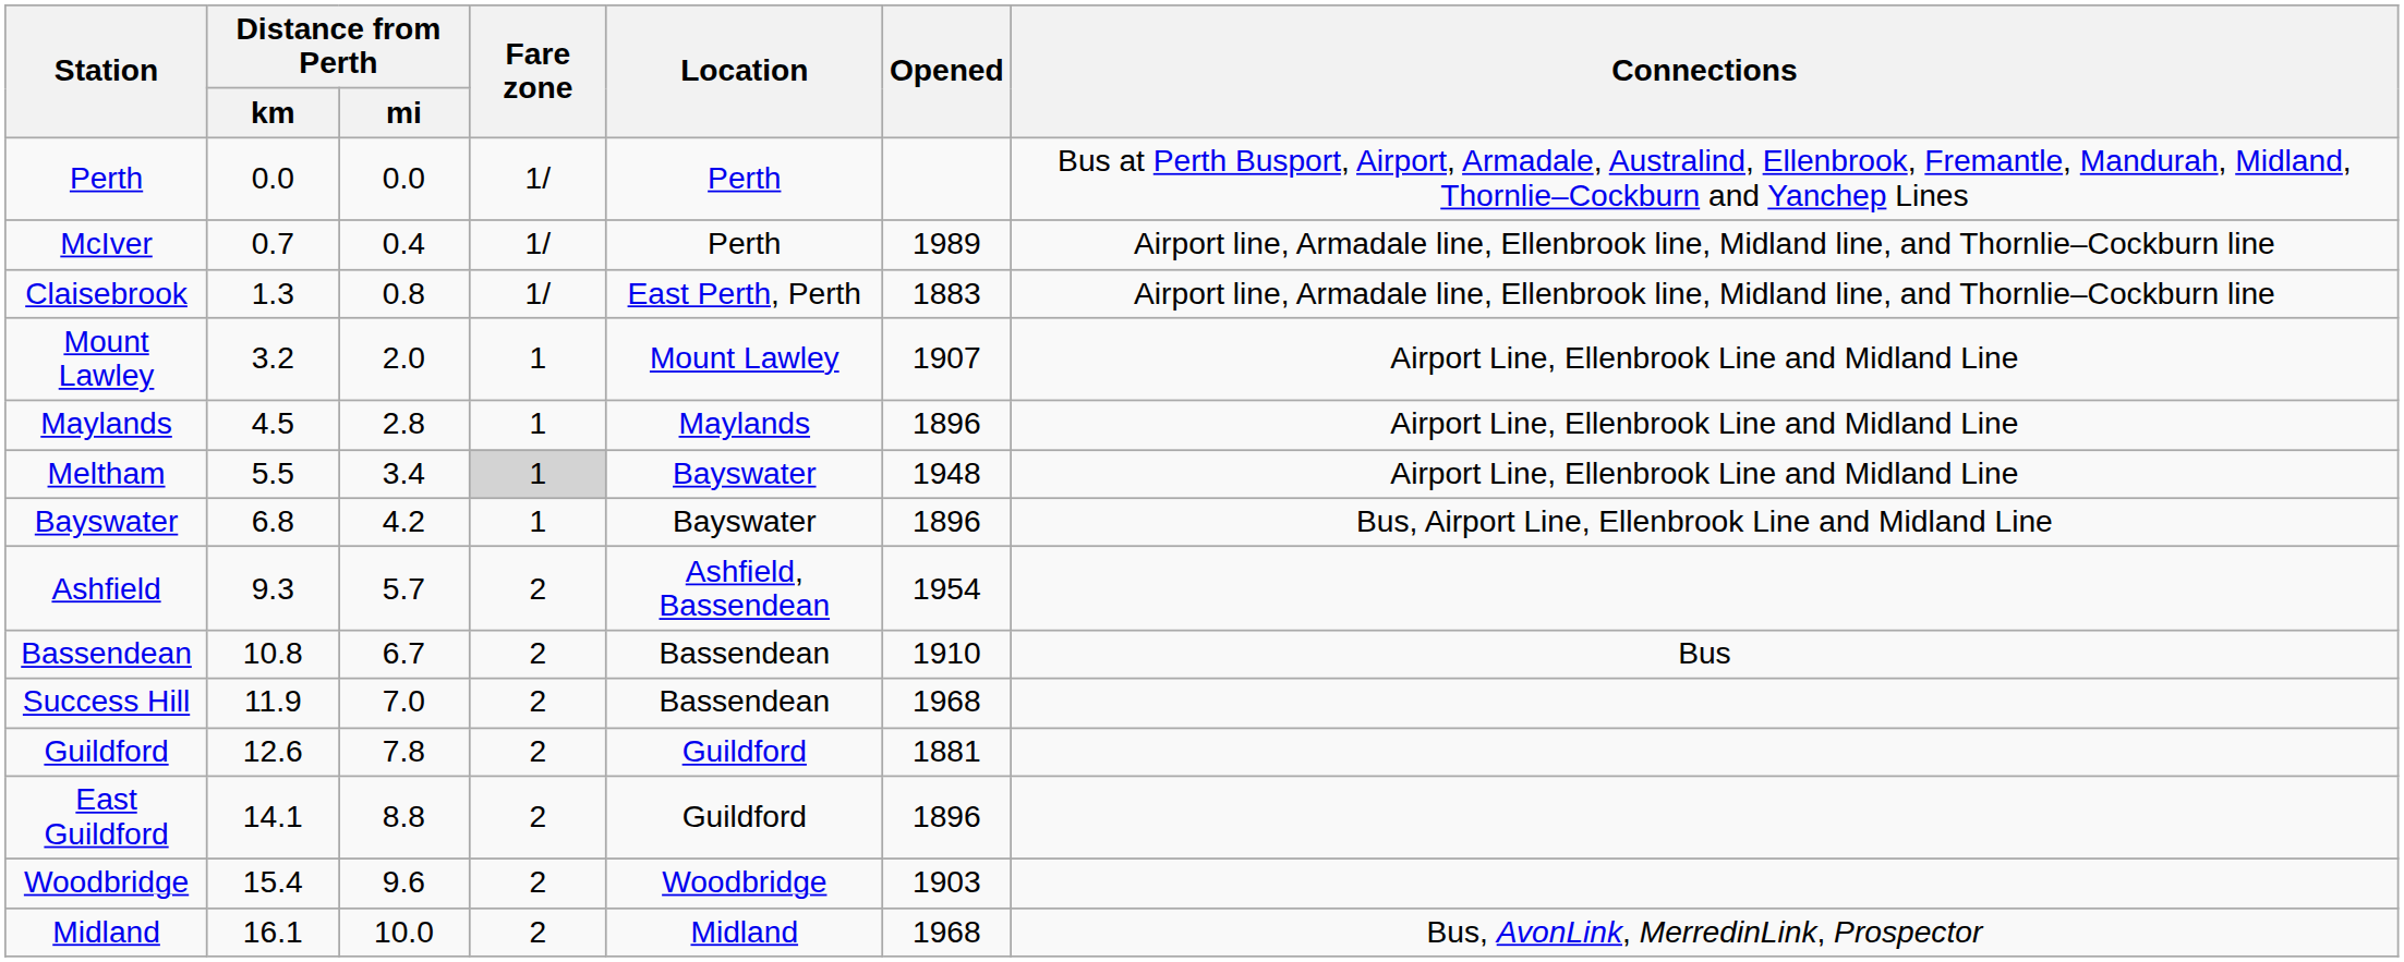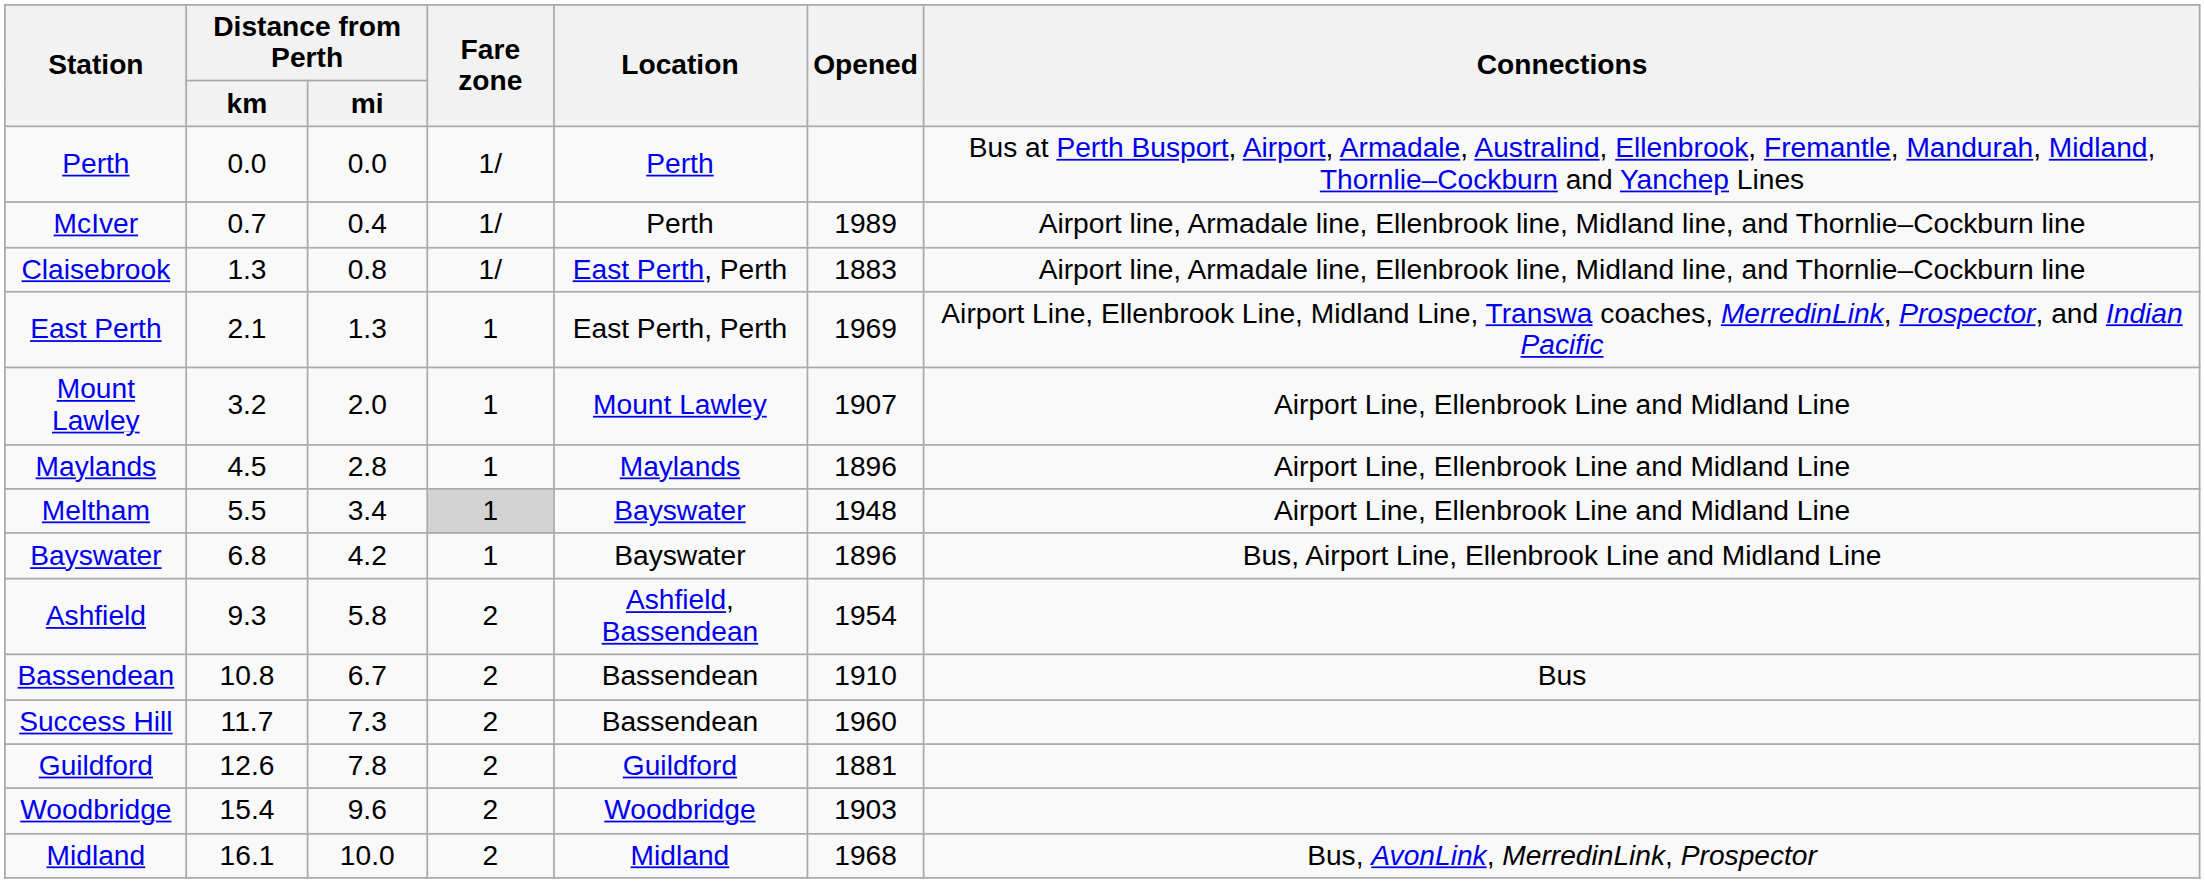+ row: East Perth | 2.1 | 1.3 | 1 | East Perth, Perth | 1969 | Airport Line, Ellenbrook Line, Midland Line, Transwa coaches, MerredinLink, Prospector, and Indian Pacific
Ashfield | Distance from Perth / mi: 5.7 -> 5.8
Success Hill | Distance from Perth / km: 11.9 -> 11.7
Success Hill | Distance from Perth / mi: 7.0 -> 7.3
Success Hill | Opened: 1968 -> 1960
- row: East Guildford | 14.1 | 8.8 | 2 | Guildford | 1896
